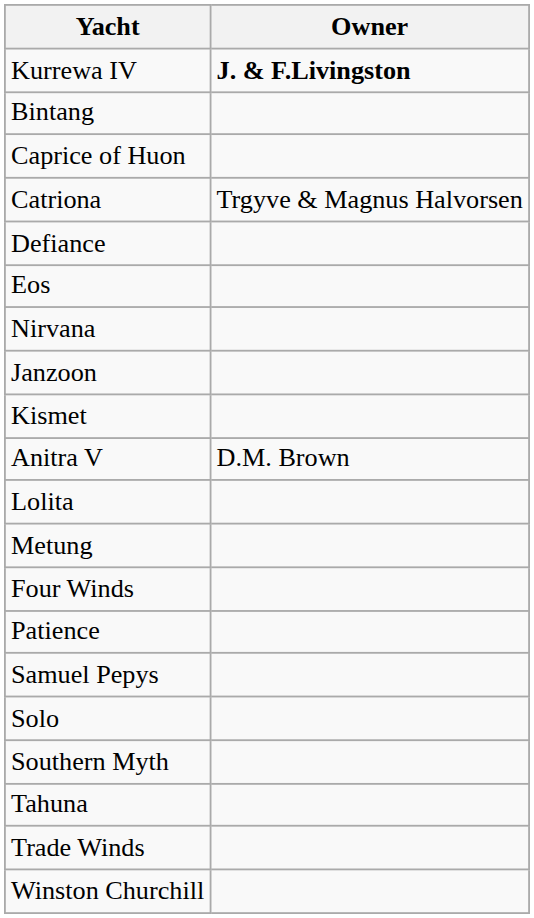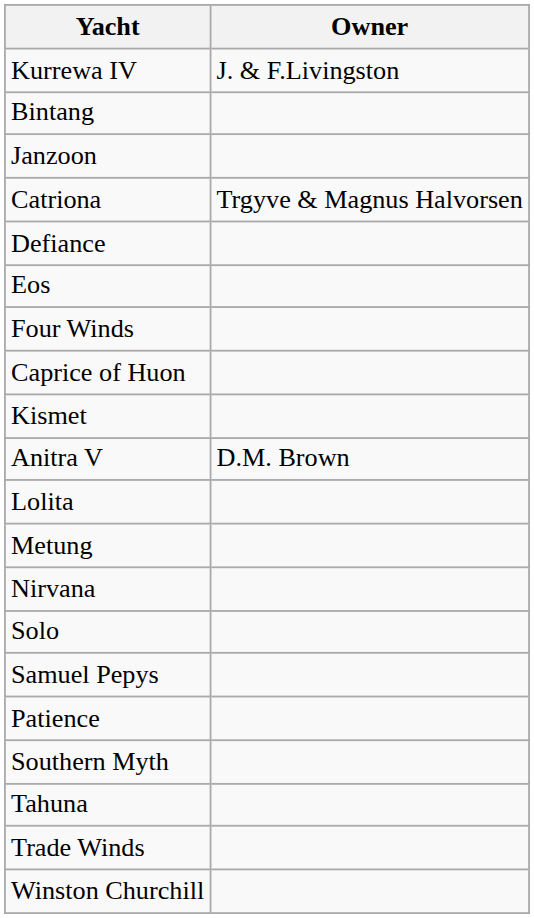Kurrewa IV | Owner: bold -> normal
rows swapped: Caprice of Huon <-> Janzoon
rows swapped: Four Winds <-> Nirvana
rows swapped: Patience <-> Solo
